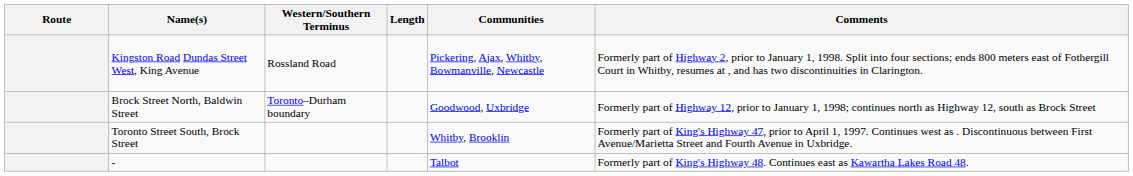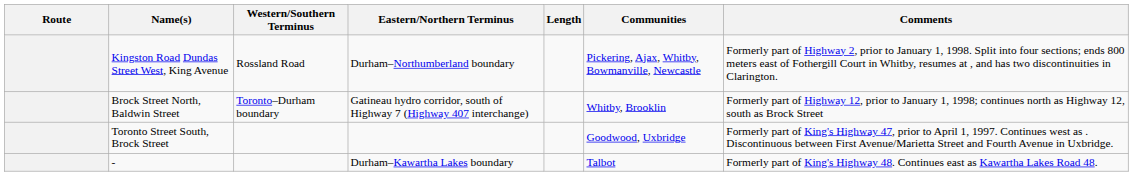+ column: Eastern/Northern Terminus | Durham–Northumberland boundary | Gatineau hydro corridor, south of Highway 7 (Highway 407 interchange) | Durham–Kawartha Lakes boundary
Brock Street North, Baldwin Street | Communities: Goodwood, Uxbridge -> Whitby, Brooklin
Toronto Street South, Brock Street | Communities: Whitby, Brooklin -> Goodwood, Uxbridge
